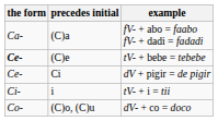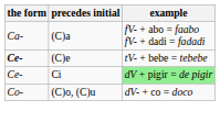Ci | example: no background -> lightgreen background
- row: Ci- | i | tV- + i = tii
